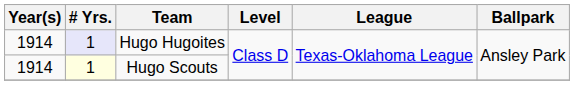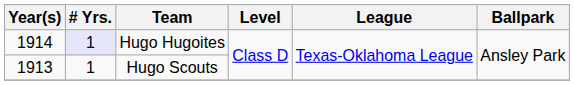Hugo Scouts | Year(s): 1914 -> 1913
Hugo Scouts | # Yrs.: lightyellow background -> no background
